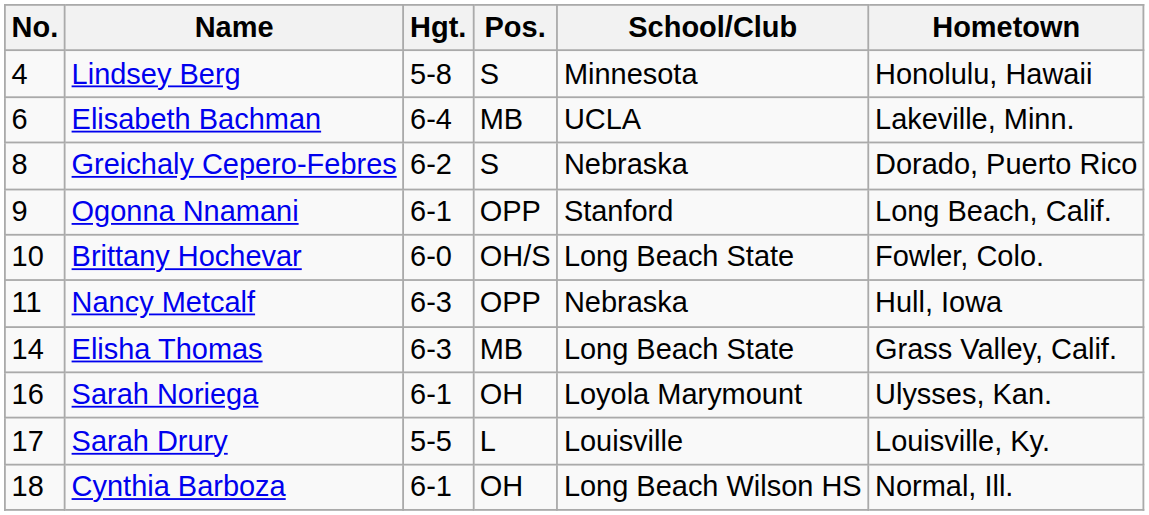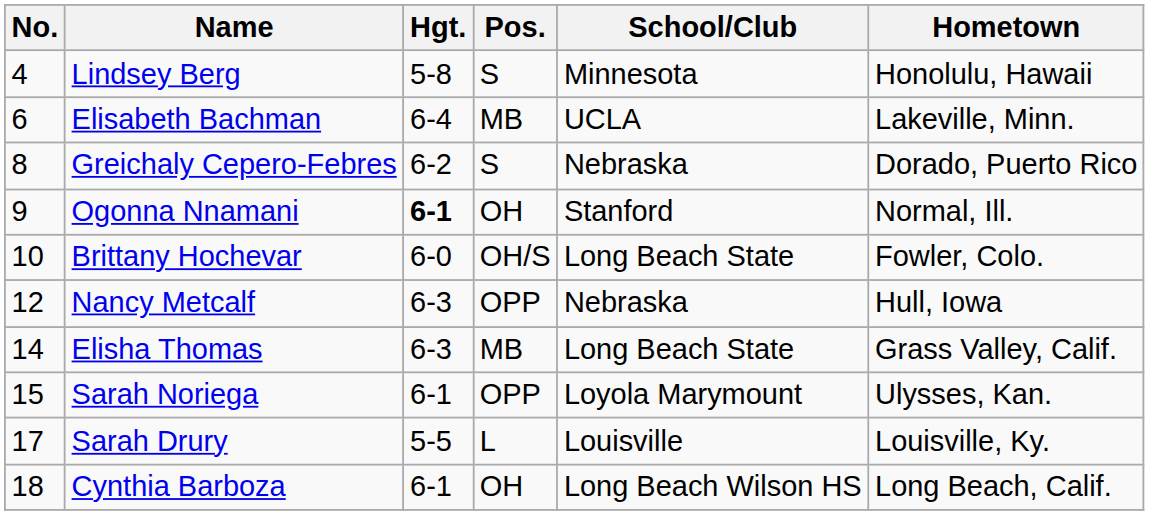Ogonna Nnamani | Hgt.: normal -> bold
Ogonna Nnamani | Pos.: OPP -> OH
Ogonna Nnamani | Hometown: Long Beach, Calif. -> Normal, Ill.
Nancy Metcalf | No.: 11 -> 12
Sarah Noriega | No.: 16 -> 15
Sarah Noriega | Pos.: OH -> OPP
Cynthia Barboza | Hometown: Normal, Ill. -> Long Beach, Calif.
